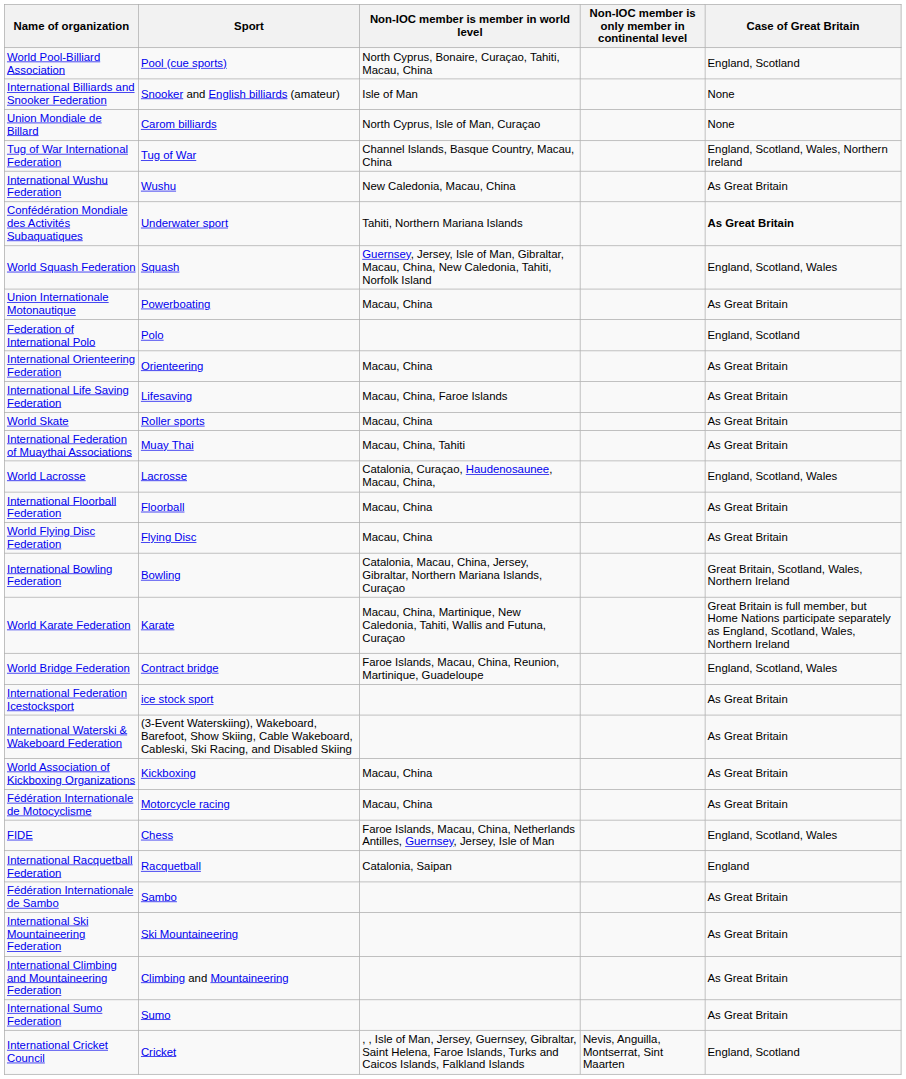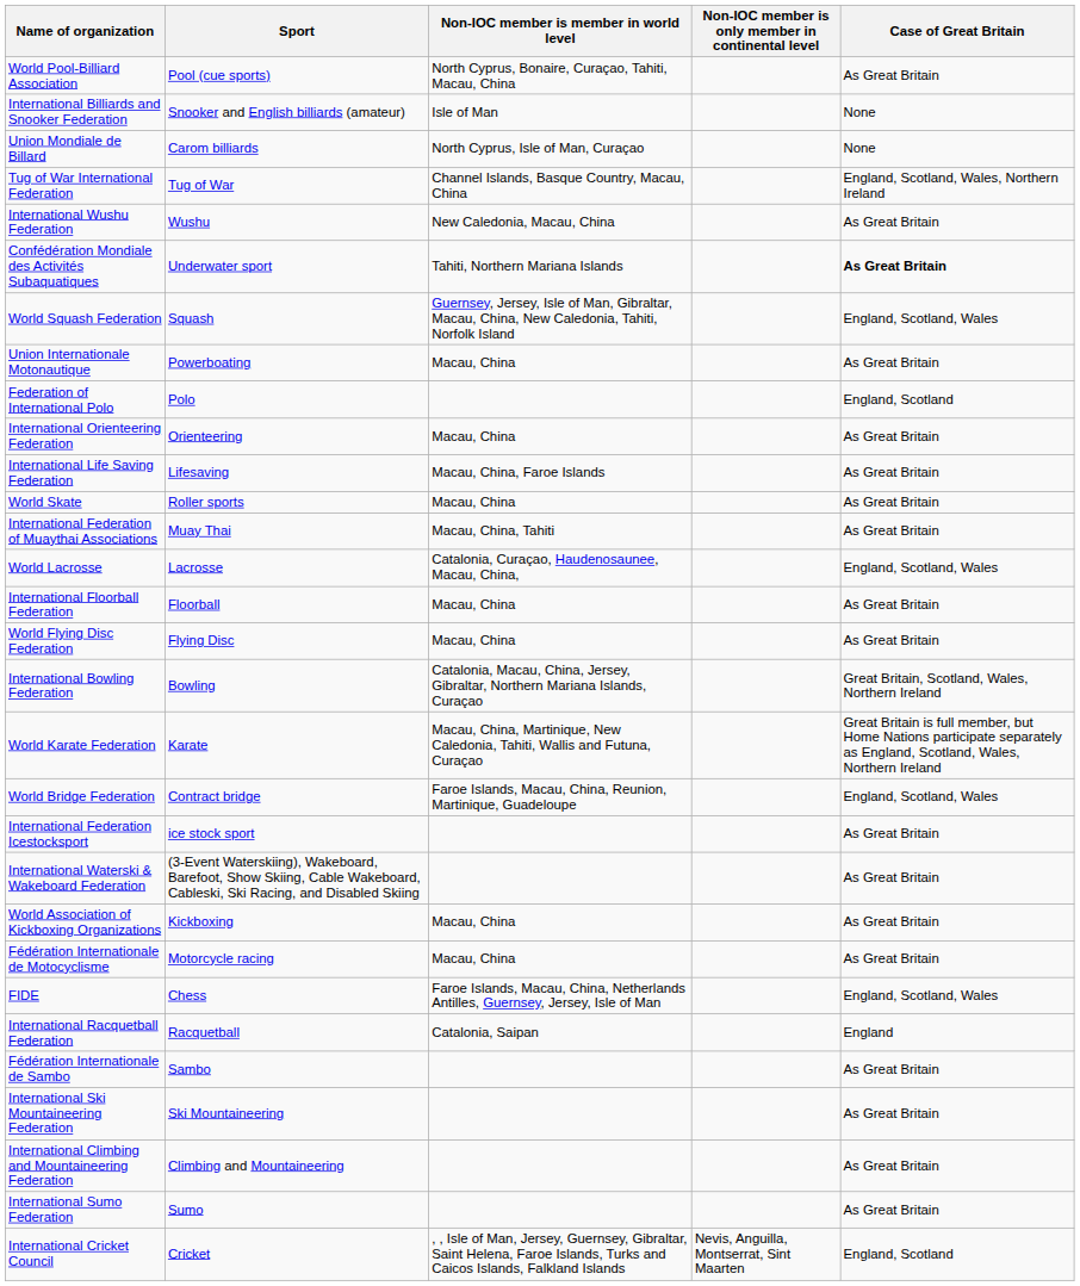World Pool-Billiard Association | Case of Great Britain: England, Scotland -> As Great Britain
